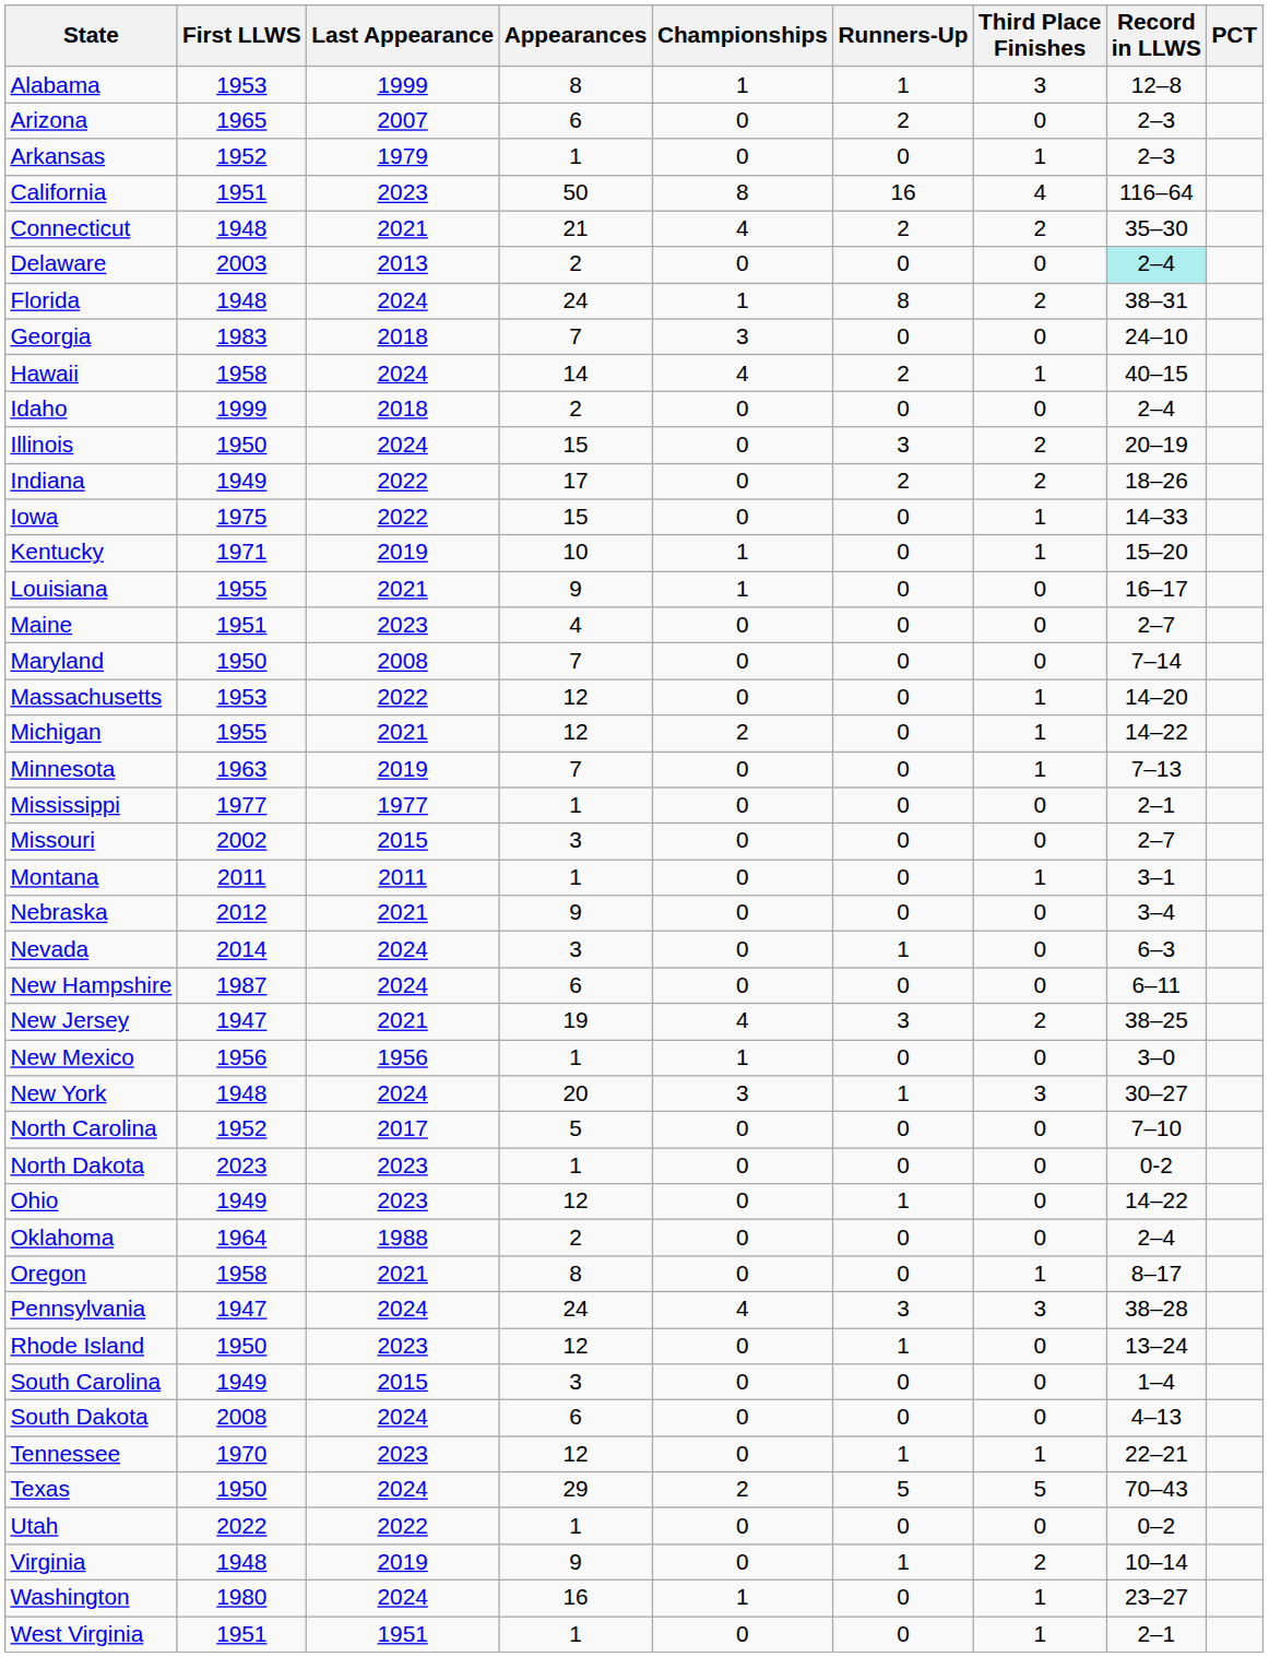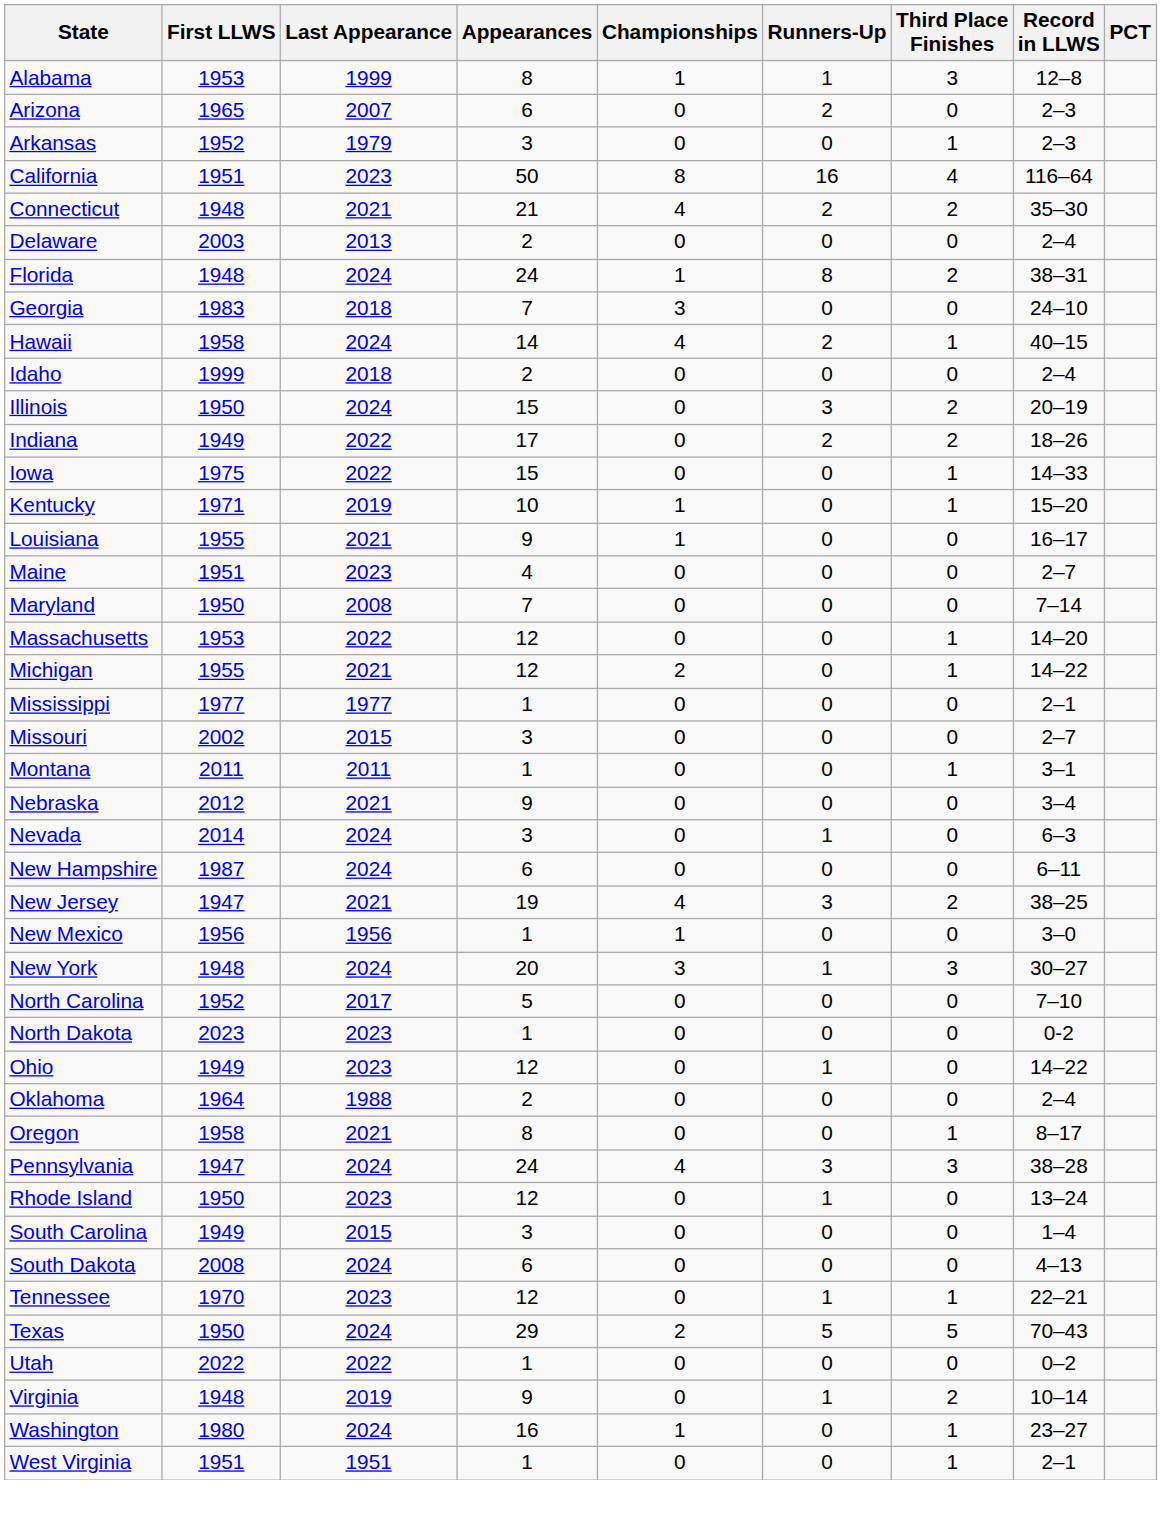Arkansas | Appearances: 1 -> 3
Delaware | Record in LLWS: paleturquoise background -> no background
- row: Minnesota | 1963 | 2019 | 7 | 0 | 0 | 1 | 7–13
